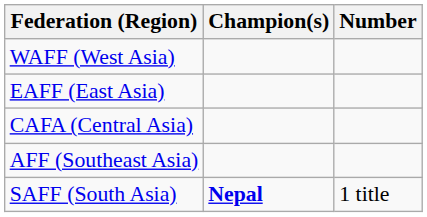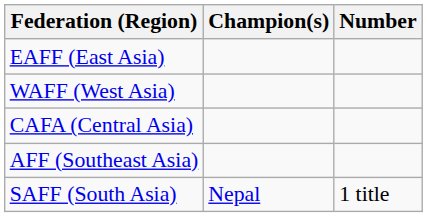rows swapped: EAFF (East Asia) <-> WAFF (West Asia)
SAFF (South Asia) | Champion(s): bold -> normal
